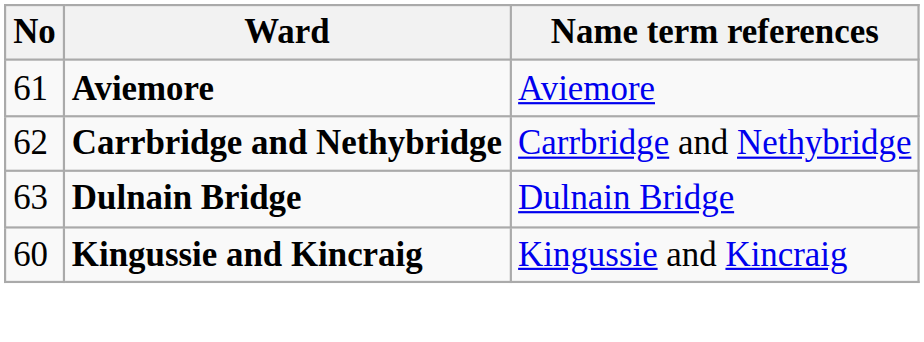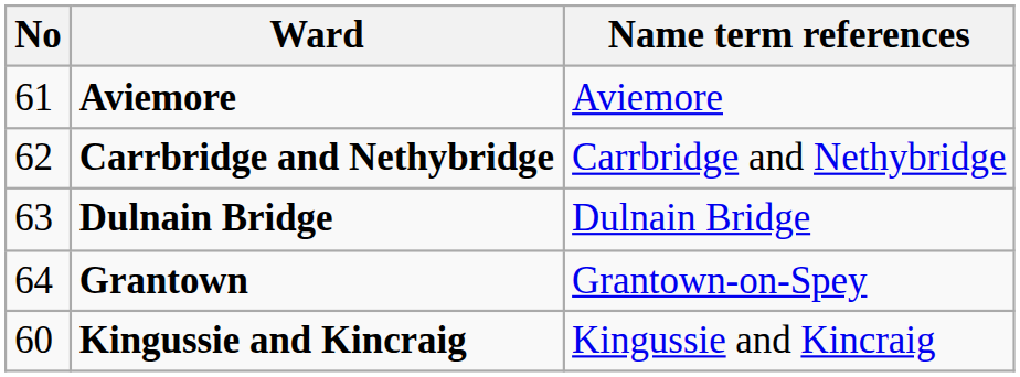+ row: 64 | Grantown | Grantown-on-Spey
